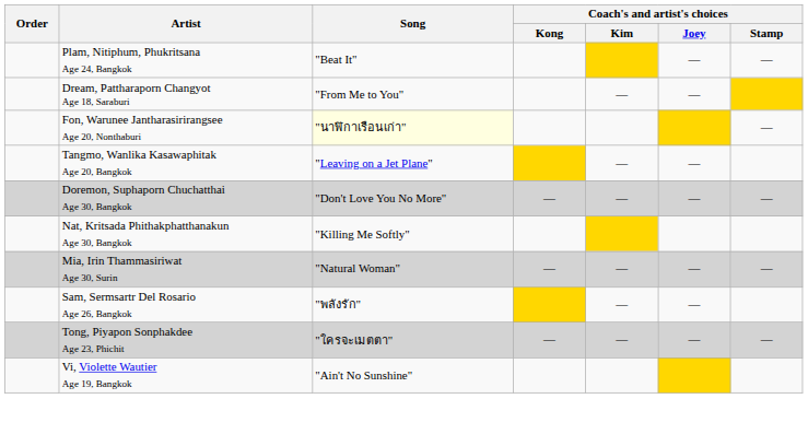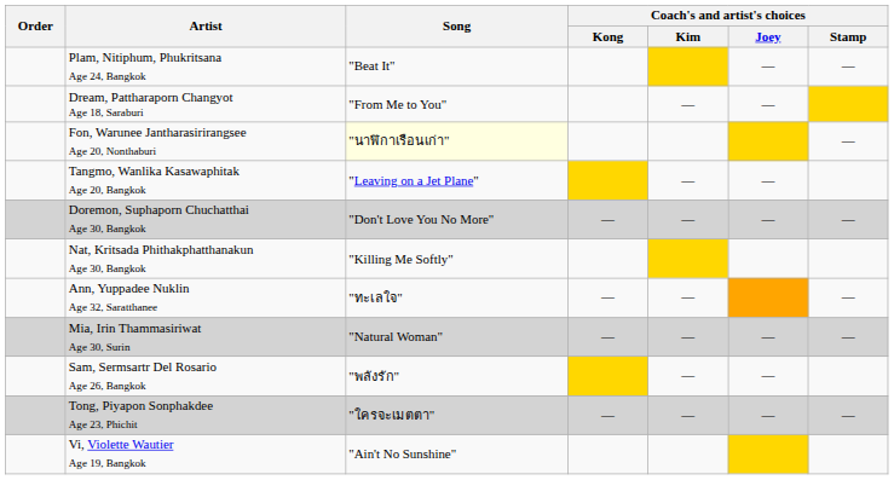+ row: Ann, Yuppadee Nuklin Age 32, Saratthanee | "ทะเลใจ" | — | — | —
